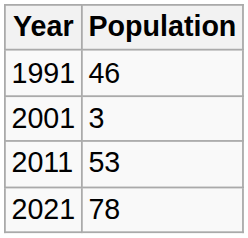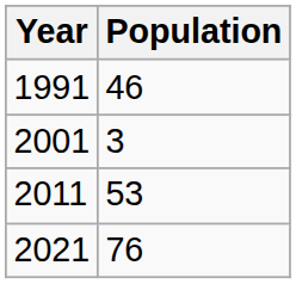2021 | Population: 78 -> 76
